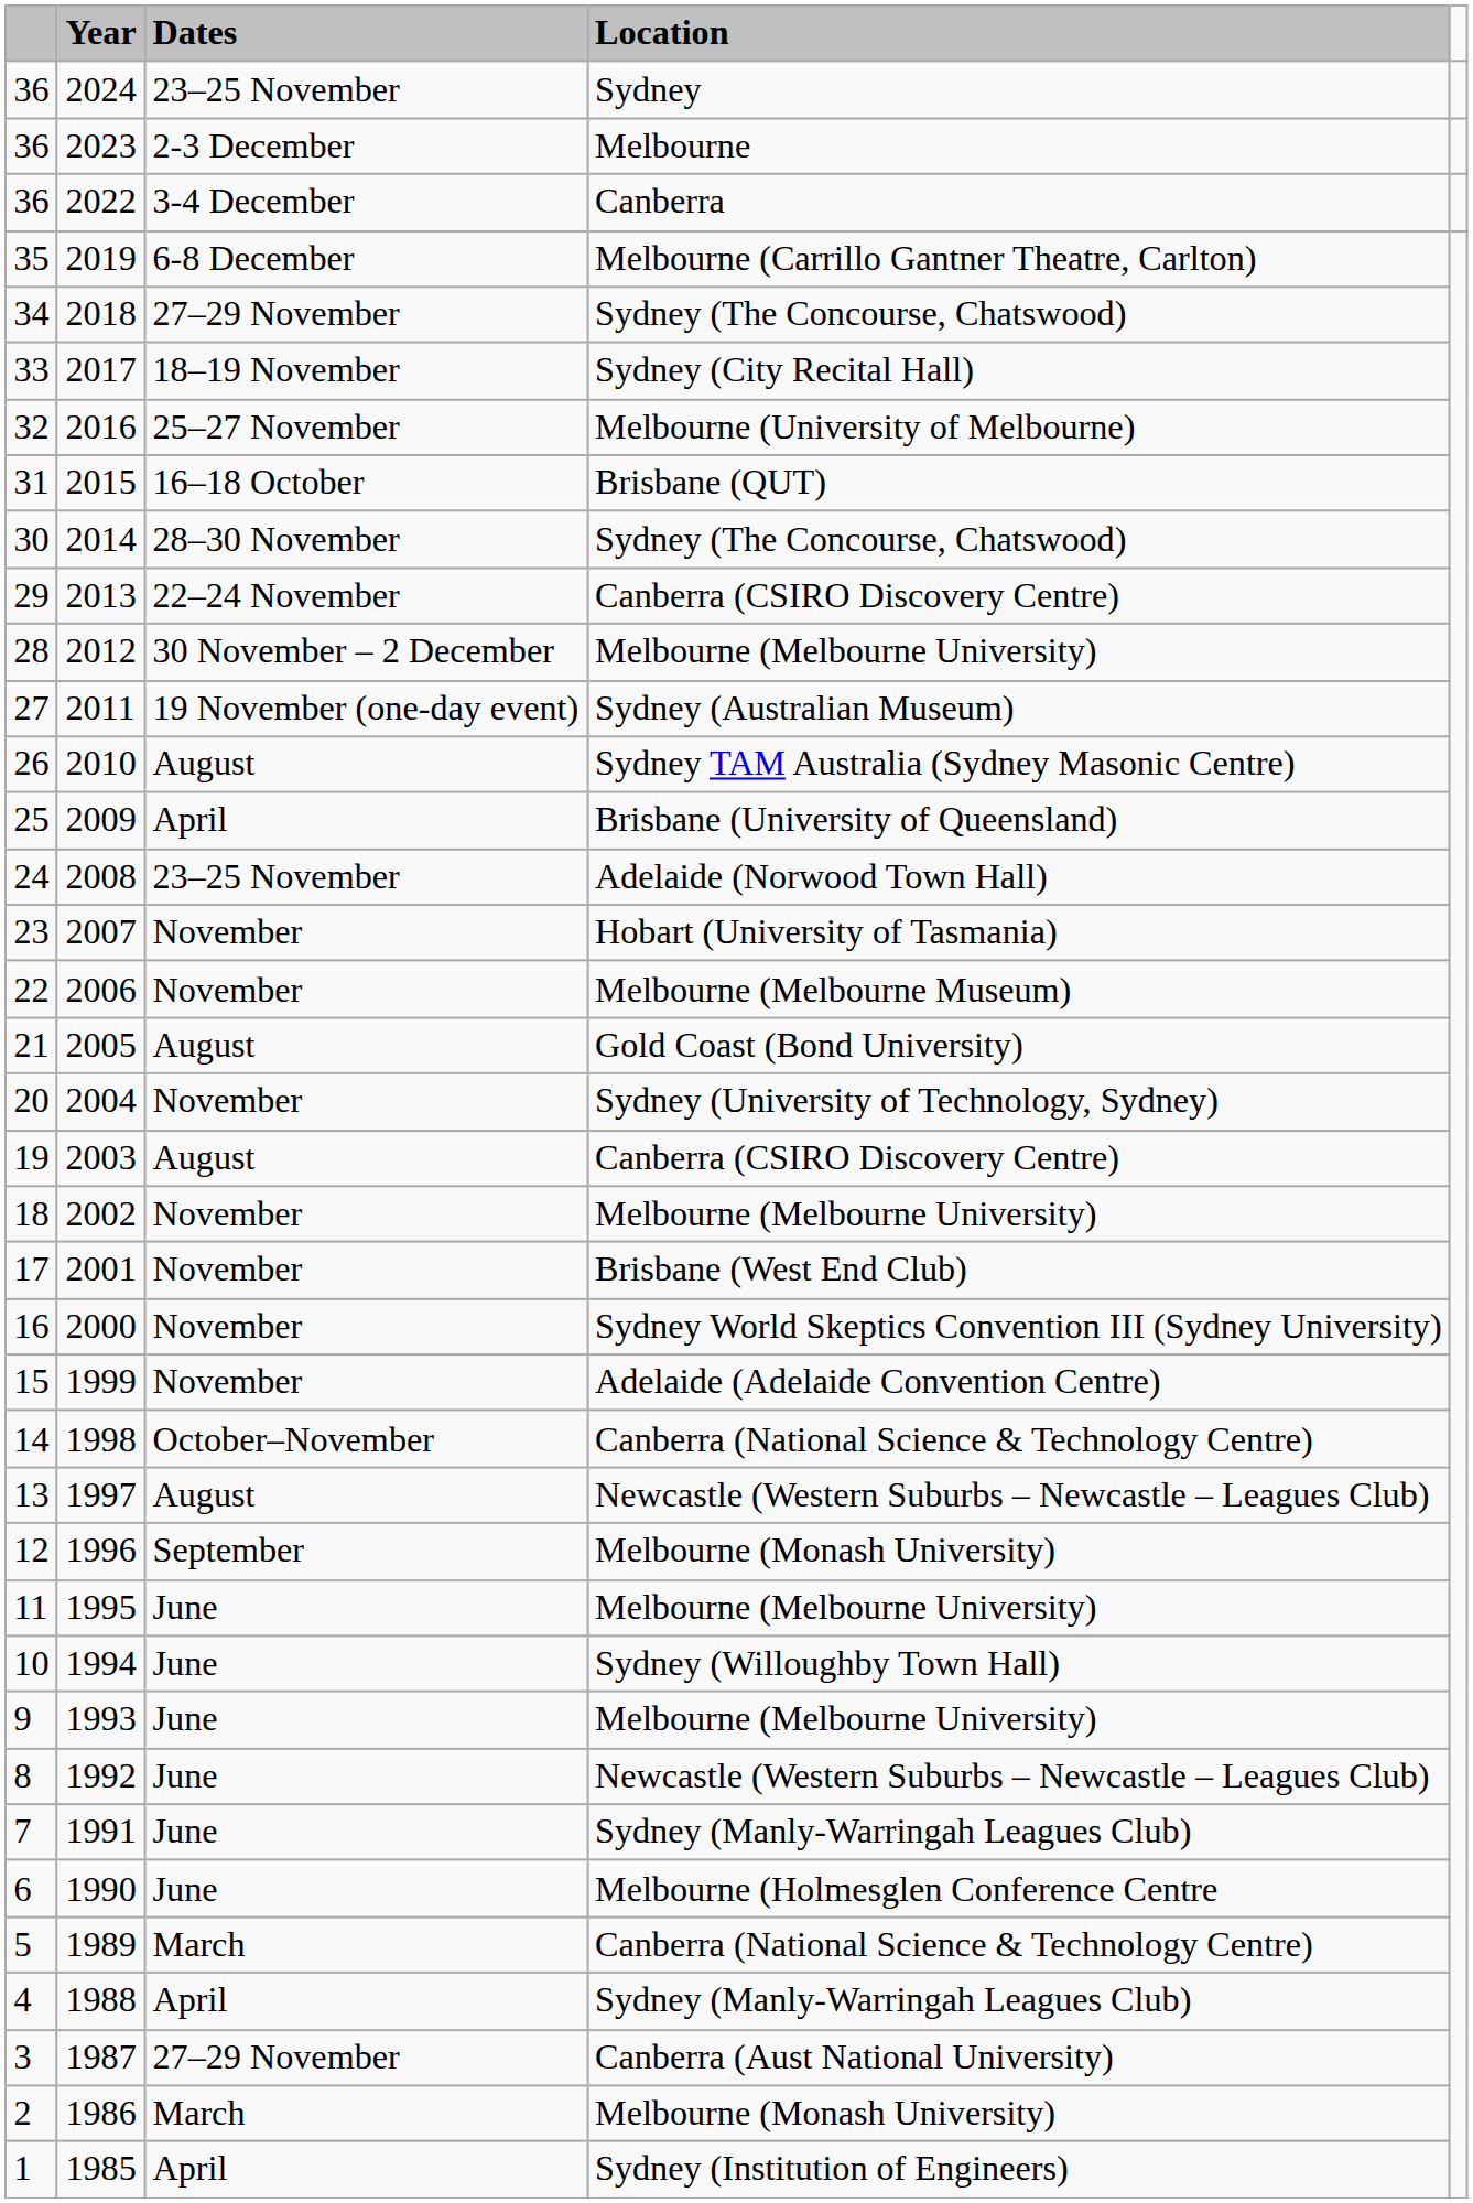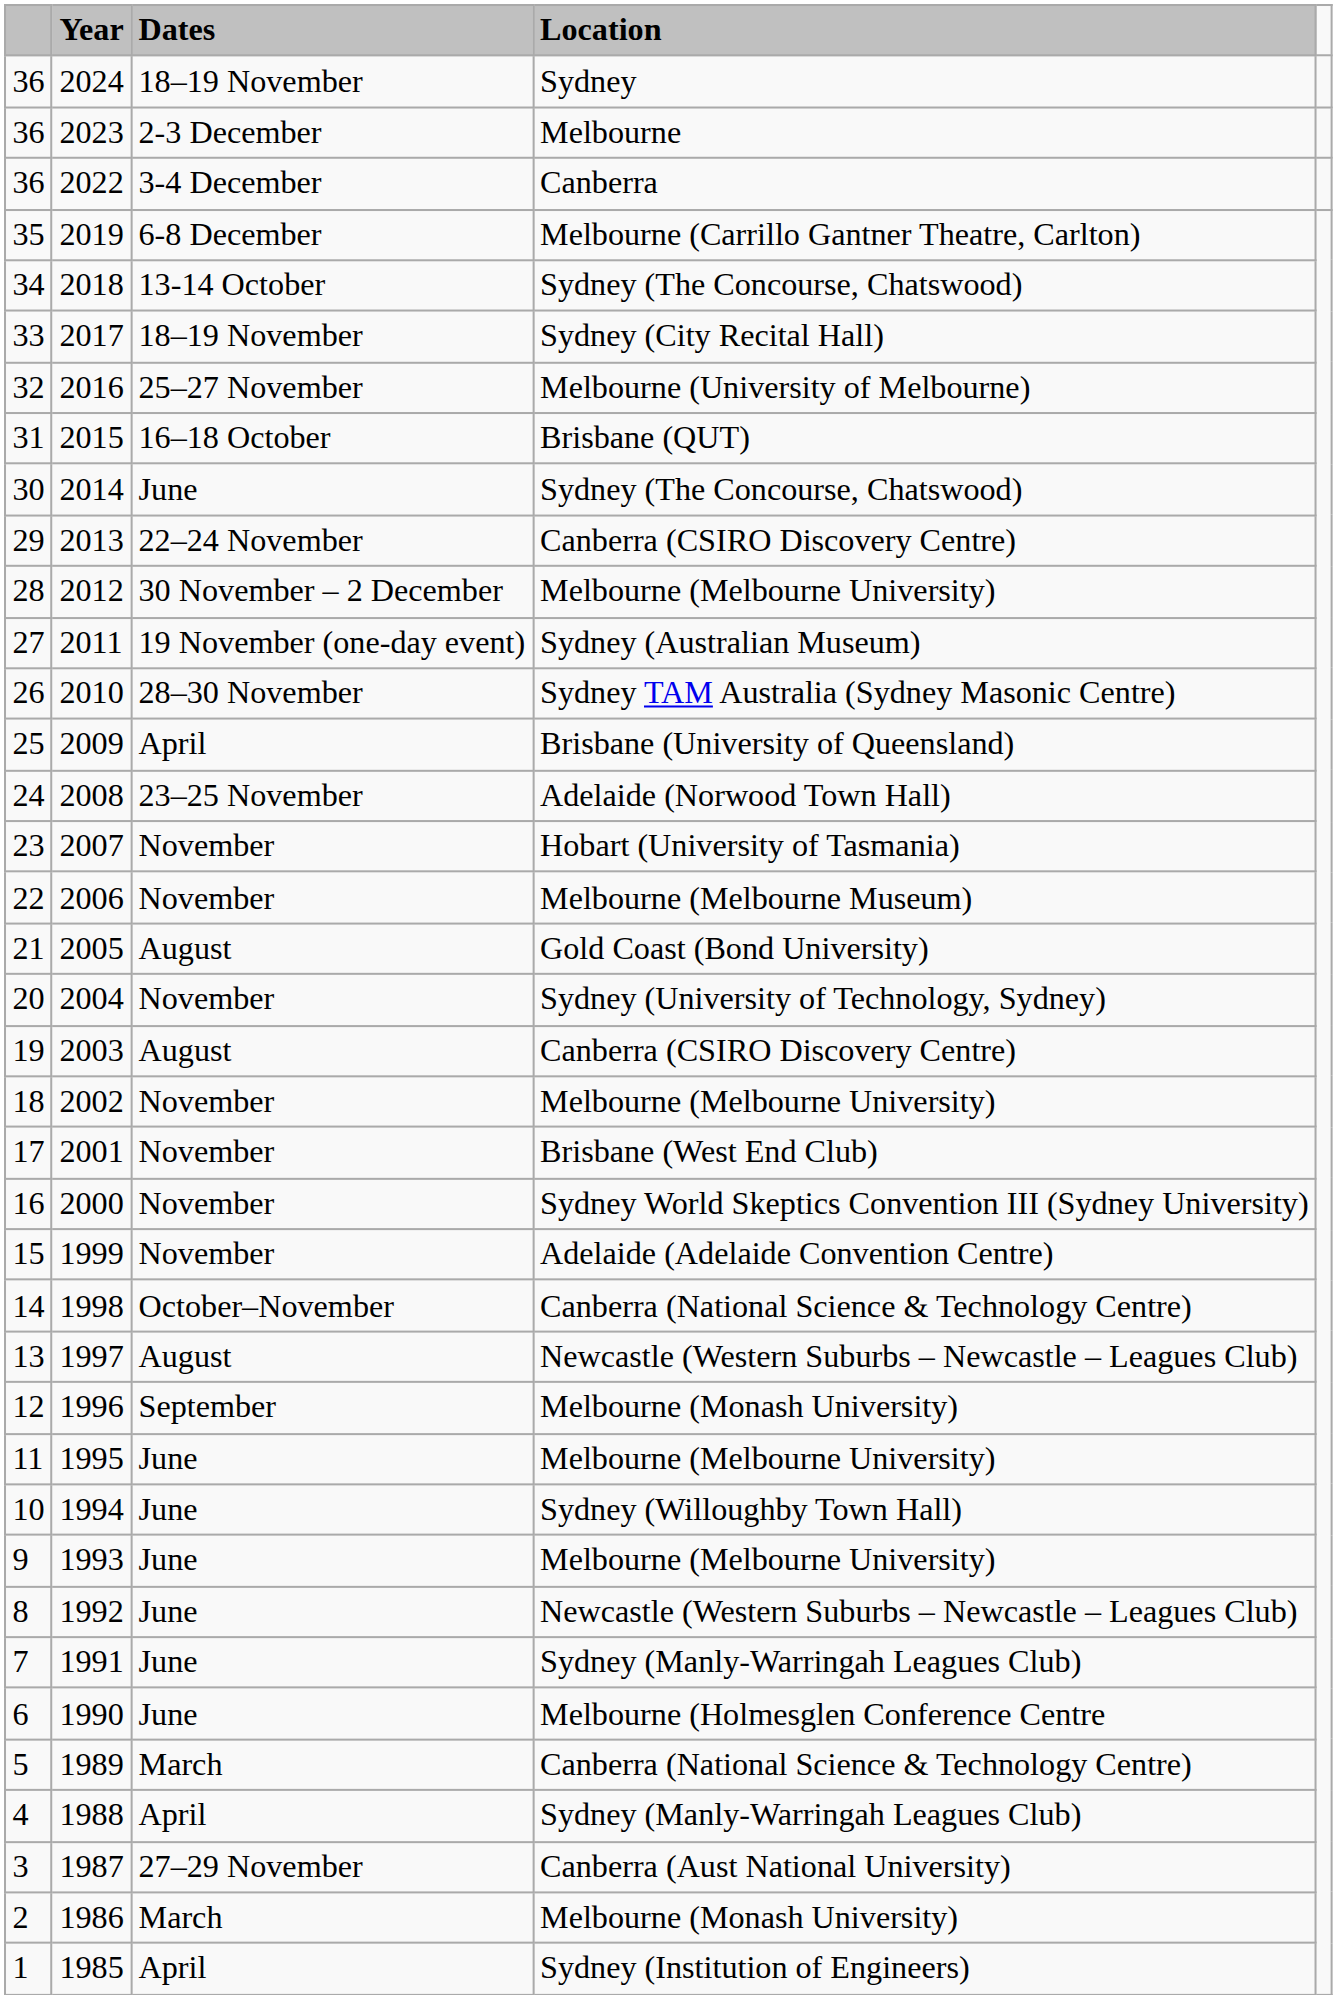2024 | Dates: 23–25 November -> 18–19 November
2018 | Dates: 27–29 November -> 13-14 October
2014 | Dates: 28–30 November -> June
2010 | Dates: August -> 28–30 November
